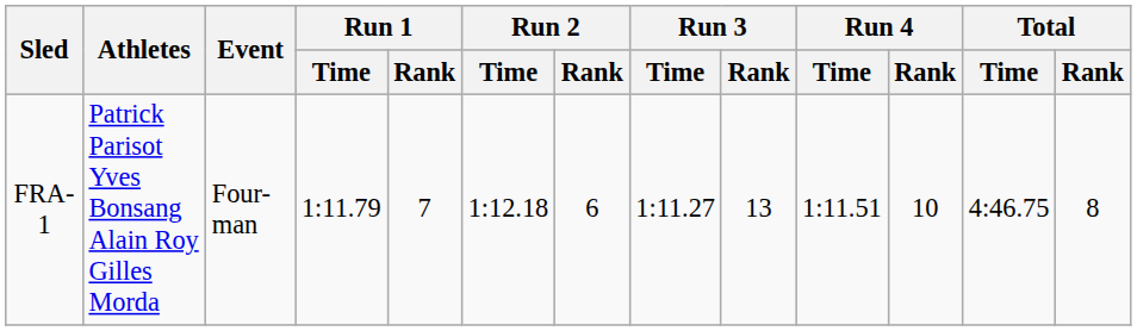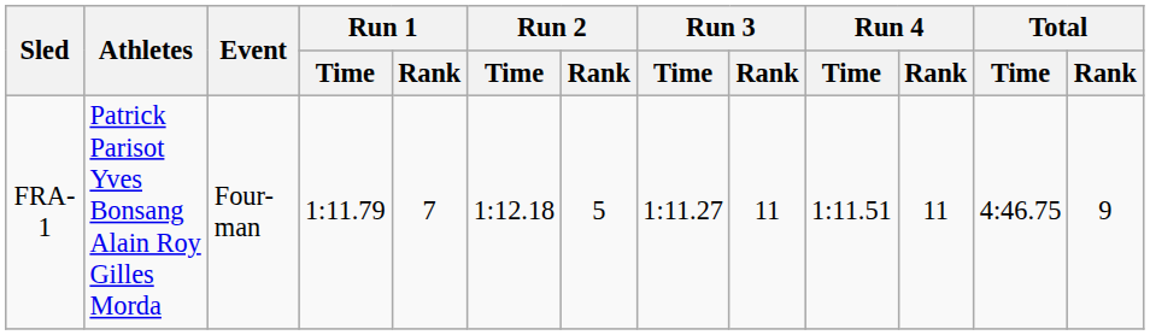FRA-1 | Run 2 / Rank: 6 -> 5
FRA-1 | Run 3 / Rank: 13 -> 11
FRA-1 | Run 4 / Rank: 10 -> 11
FRA-1 | Total / Rank: 8 -> 9
